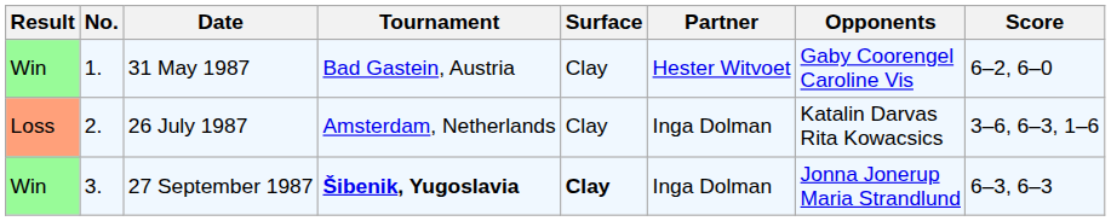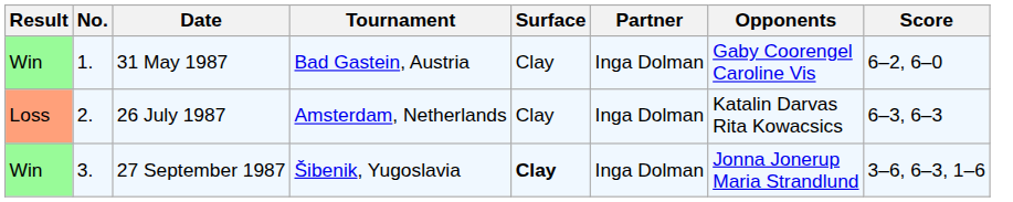31 May 1987 | Partner: Hester Witvoet -> Inga Dolman
26 July 1987 | Score: 3–6, 6–3, 1–6 -> 6–3, 6–3
27 September 1987 | Tournament: bold -> normal
27 September 1987 | Score: 6–3, 6–3 -> 3–6, 6–3, 1–6
